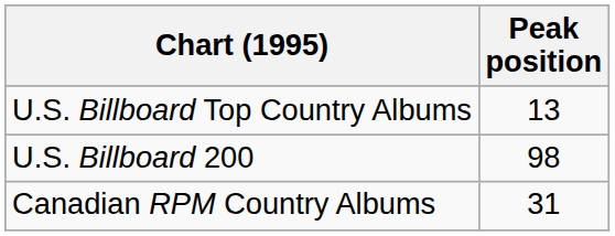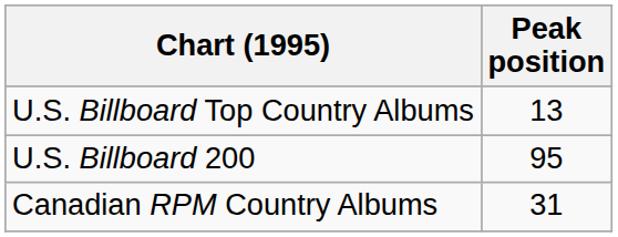U.S. Billboard 200 | Peak position: 98 -> 95
